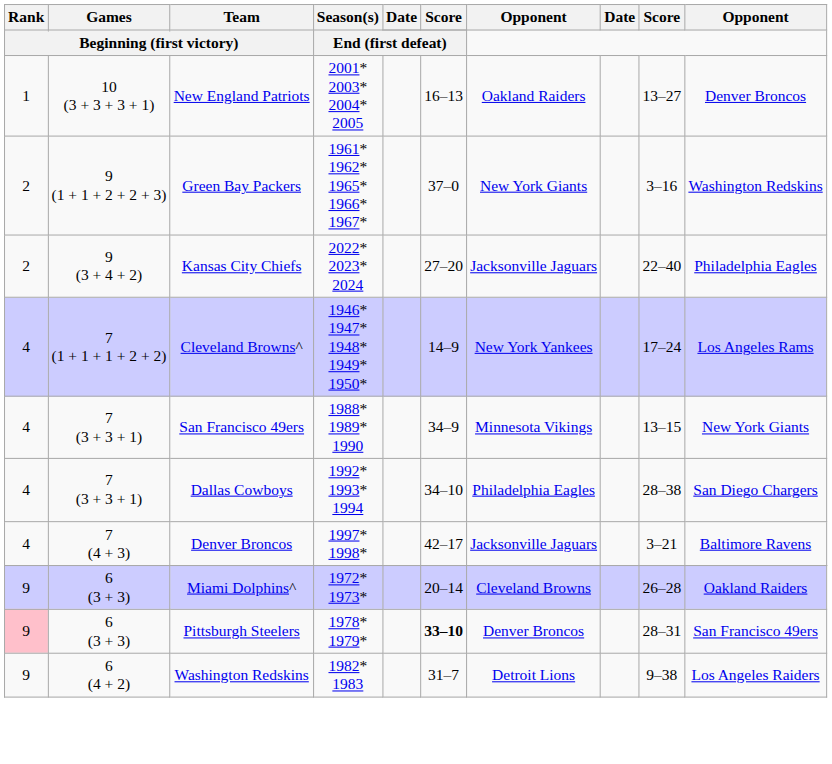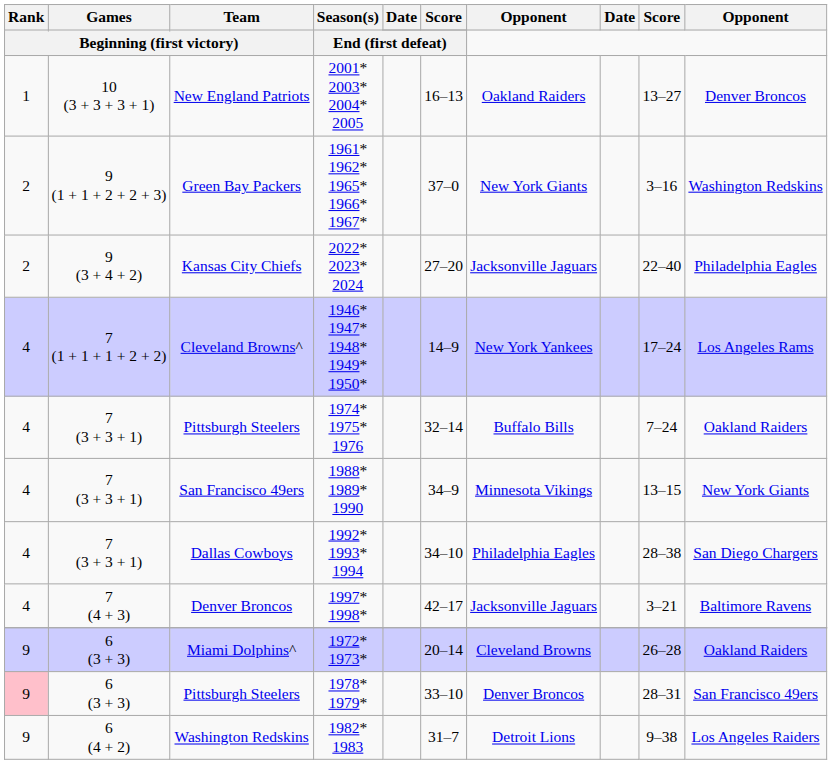+ row: 4 | 7 (3 + 3 + 1) | Pittsburgh Steelers | 1974* 1975* 1976 | 32–14 | Buffalo Bills | 7–24 | Oakland Raiders
Pittsburgh Steelers / 1978* 1979* | column 6: bold -> normal
